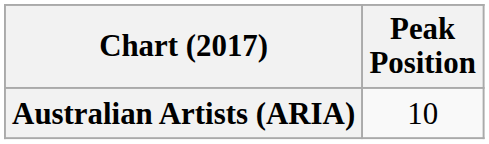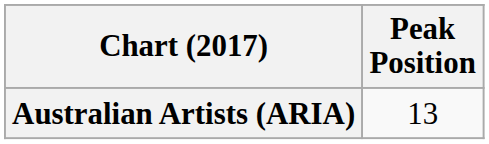Australian Artists (ARIA) | Peak Position: 10 -> 13
